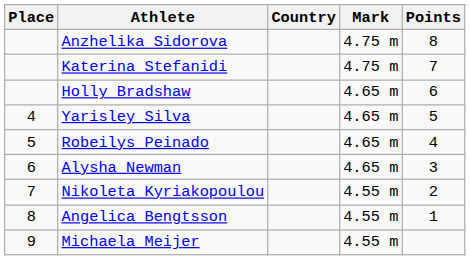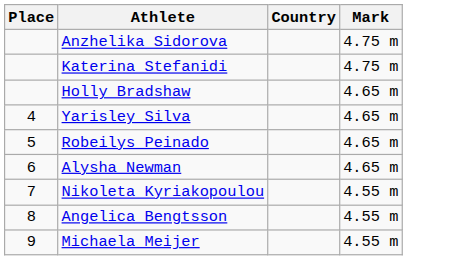- column: Points | 8 | 7 | 6 | 5 | 4 | 3 | 2 | 1
